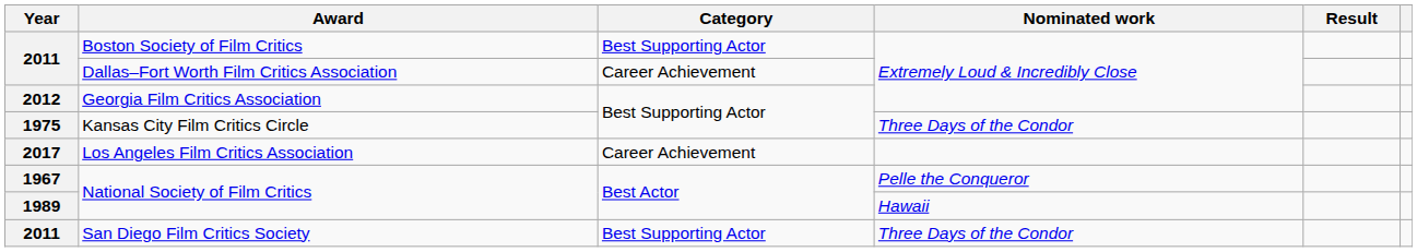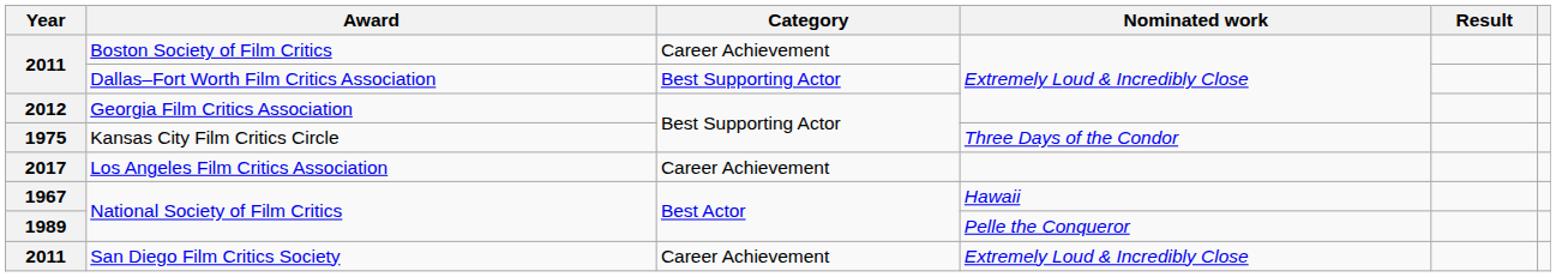Boston Society of Film Critics | Category: Best Supporting Actor -> Career Achievement
Dallas–Fort Worth Film Critics Association | Category: Career Achievement -> Best Supporting Actor
1967 / National Society of Film Critics | Nominated work: Pelle the Conqueror -> Hawaii
1989 / National Society of Film Critics | Nominated work: Hawaii -> Pelle the Conqueror
San Diego Film Critics Society | Category: Best Supporting Actor -> Career Achievement
San Diego Film Critics Society | Nominated work: Three Days of the Condor -> Extremely Loud & Incredibly Close
